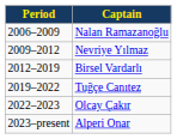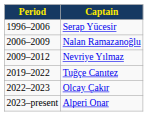+ row: 1996–2006 | Serap Yücesir
- row: 2012–2019 | Birsel Vardarlı
